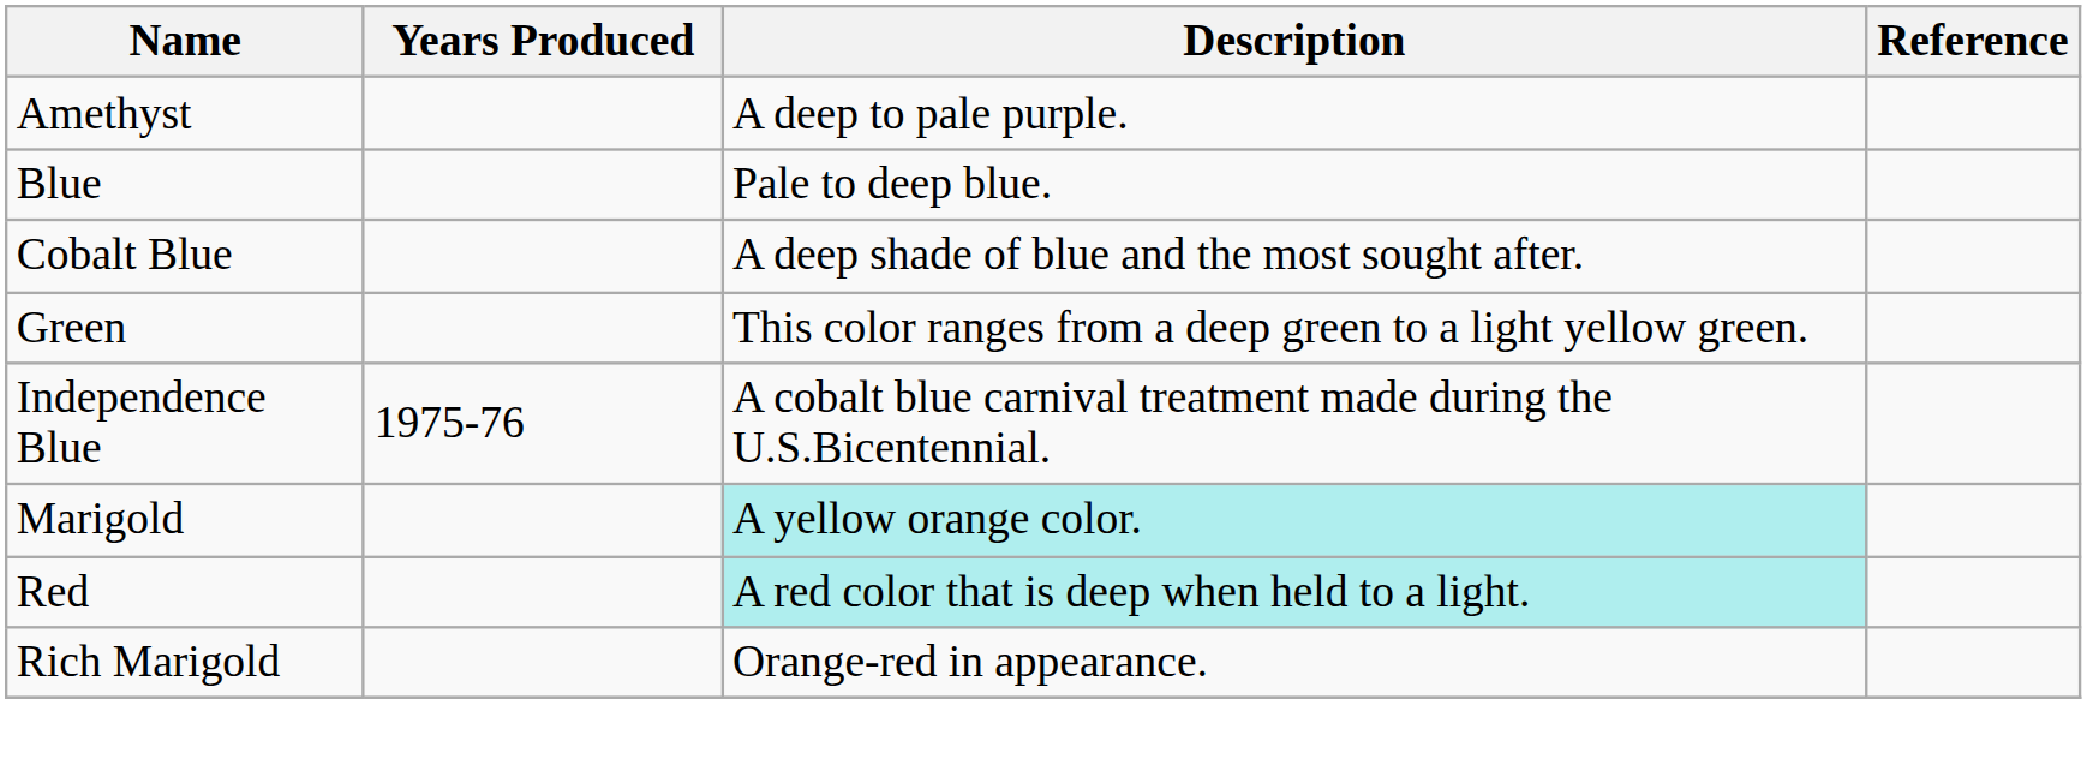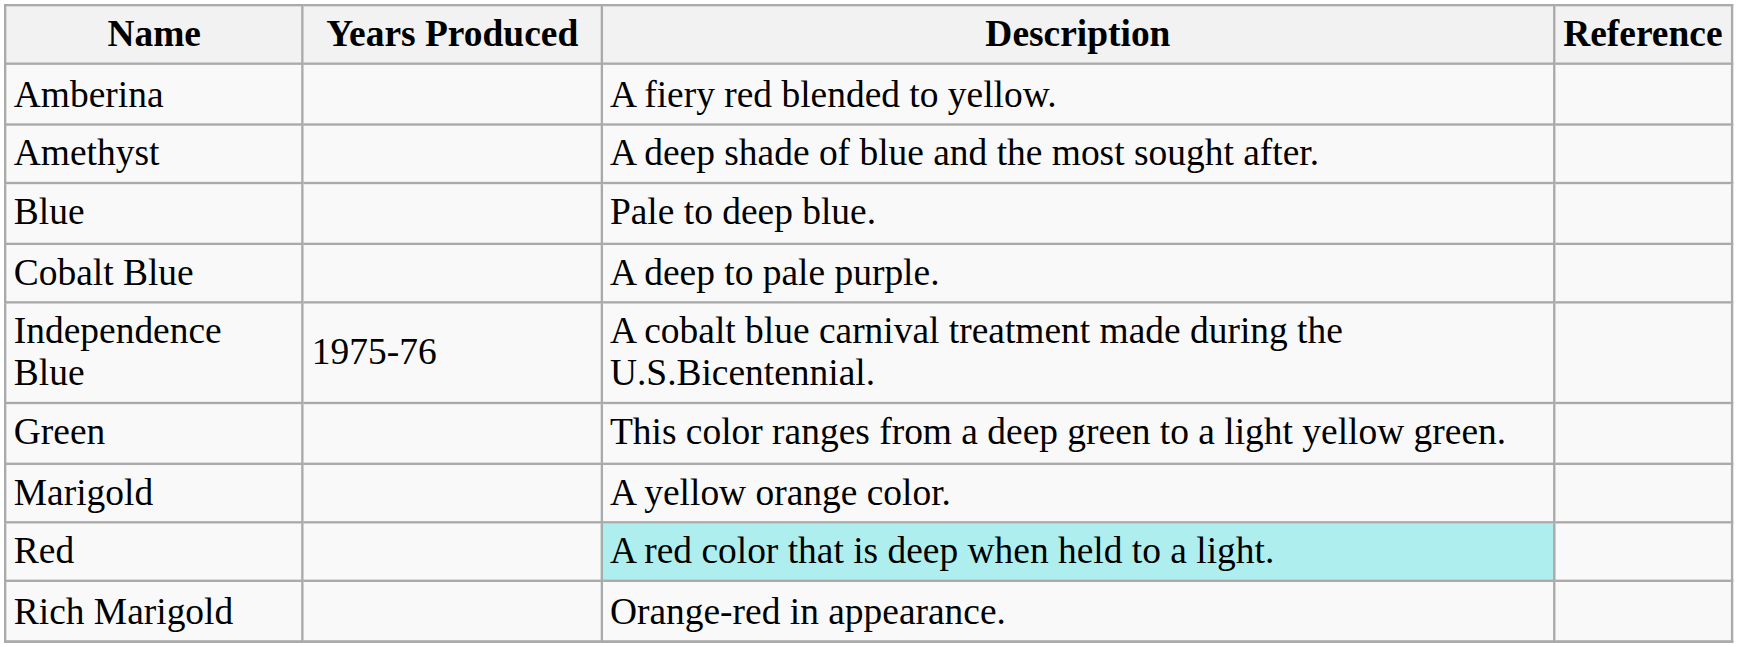+ row: Amberina | A fiery red blended to yellow.
Amethyst | Description: A deep to pale purple. -> A deep shade of blue and the most sought after.
Cobalt Blue | Description: A deep shade of blue and the most sought after. -> A deep to pale purple.
rows swapped: Independence Blue <-> Green
Marigold | Description: paleturquoise background -> no background
